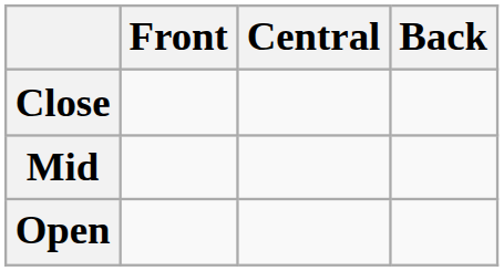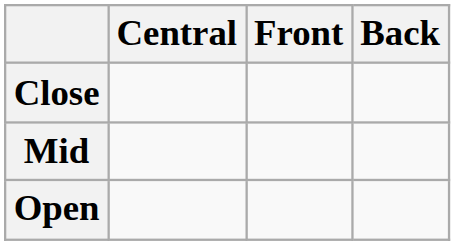columns swapped: Front <-> Central
